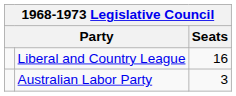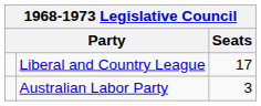Liberal and Country League | Seats: 16 -> 17
